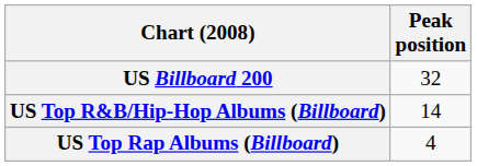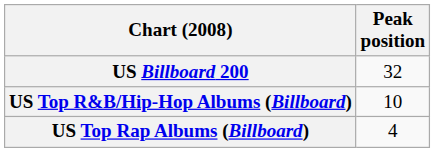US Top R&B/Hip-Hop Albums (Billboard) | Peak position: 14 -> 10
